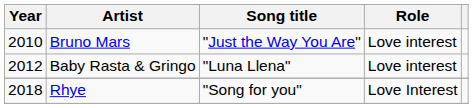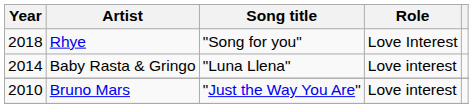rows swapped: Bruno Mars <-> Rhye
Baby Rasta & Gringo | Year: 2012 -> 2014
